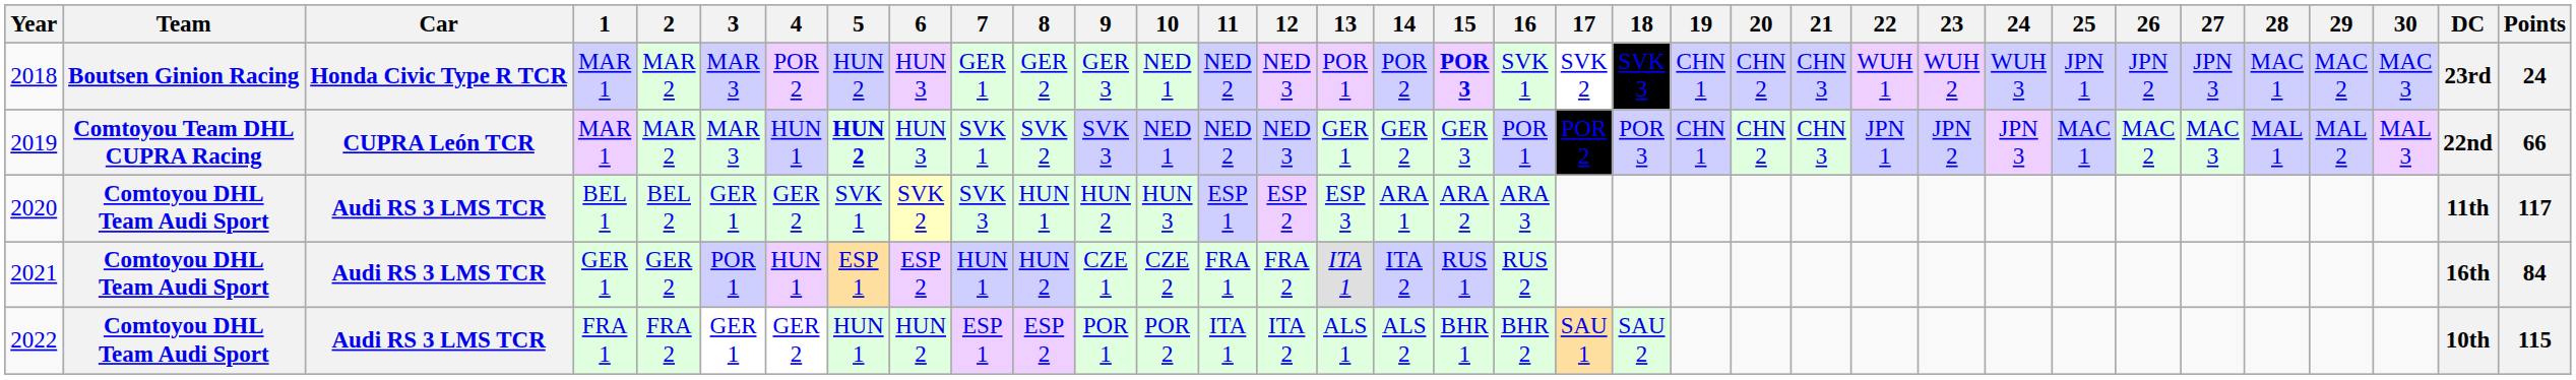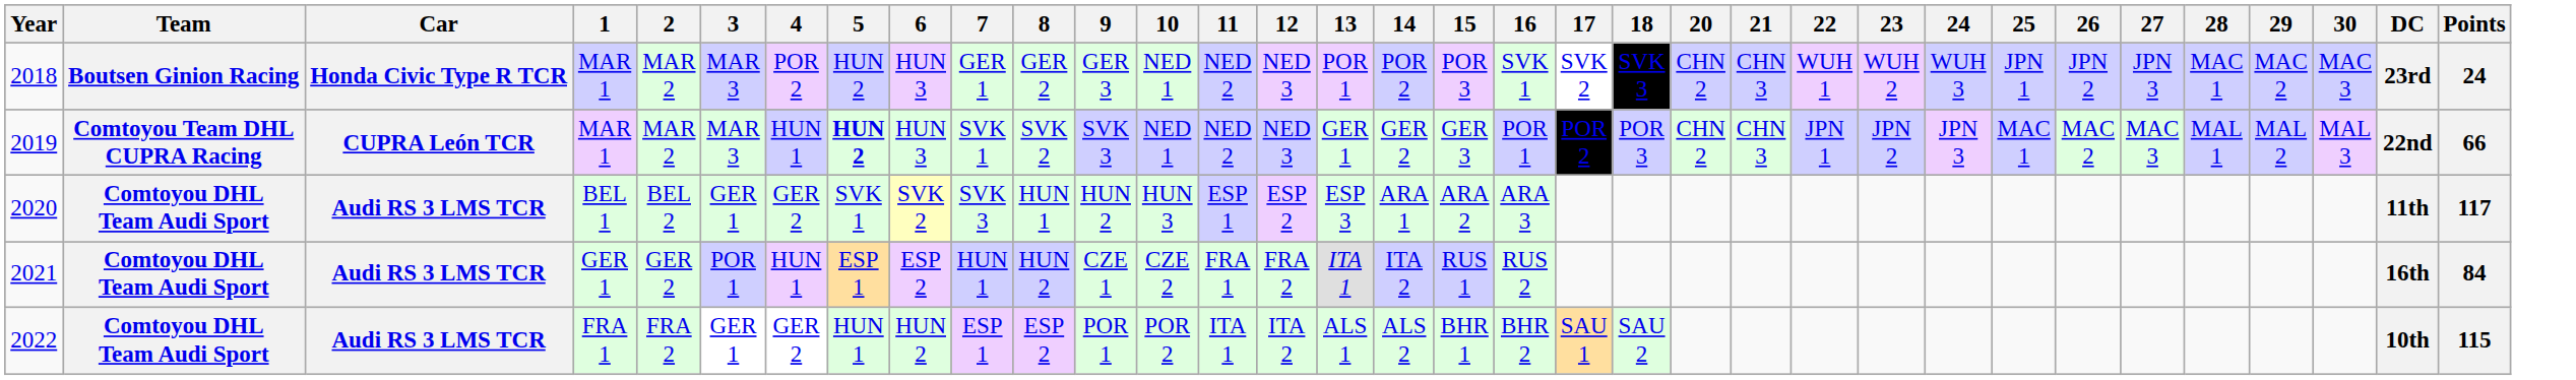- column: 19 | CHN 1 | CHN 1
2018 | 15: bold -> normal
